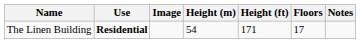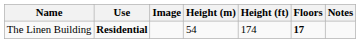The Linen Building | Height (ft): 171 -> 174
The Linen Building | Floors: normal -> bold
